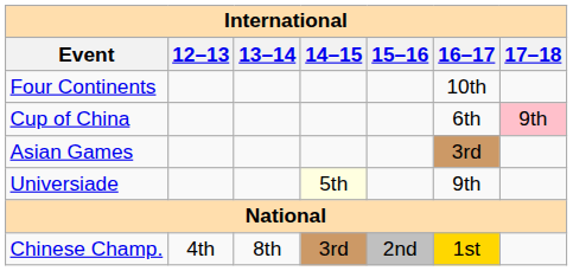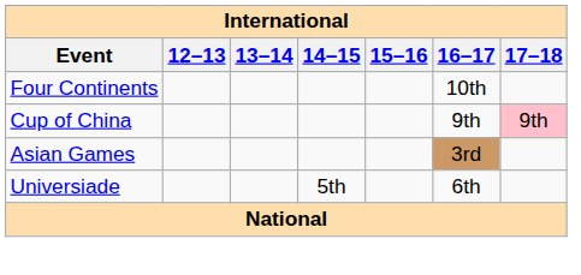Cup of China | 16–17: 6th -> 9th
Universiade | 14–15: lightyellow background -> no background
Universiade | 16–17: 9th -> 6th
- row: Chinese Champ. | 4th | 8th | 3rd | 2nd | 1st
